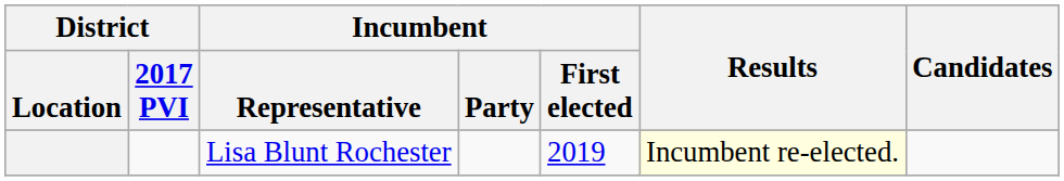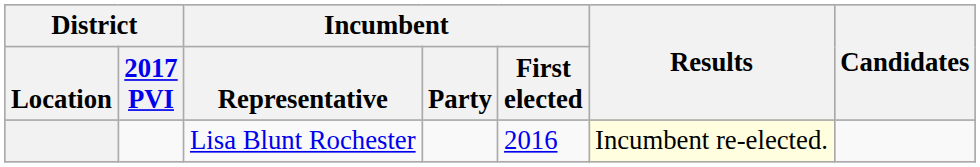Lisa Blunt Rochester | Incumbent / First elected: 2019 -> 2016
